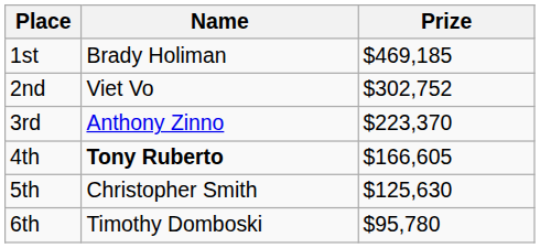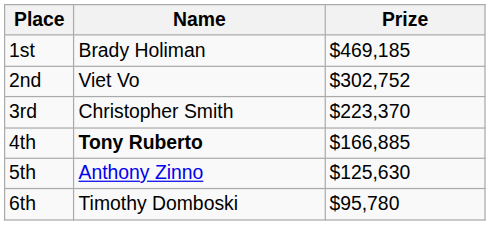3rd | Name: Anthony Zinno -> Christopher Smith
4th | Prize: $166,605 -> $166,885
5th | Name: Christopher Smith -> Anthony Zinno
